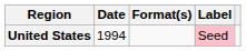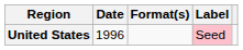United States | Date: 1994 -> 1996
